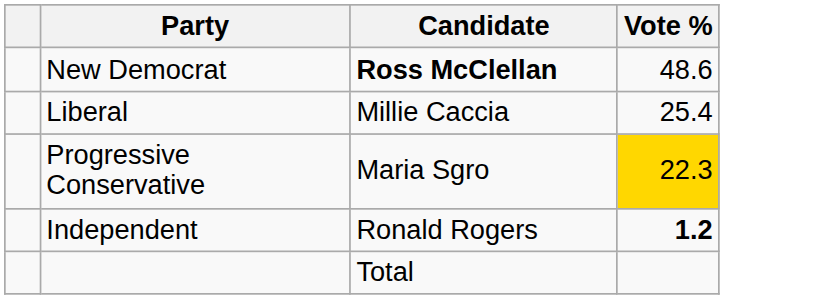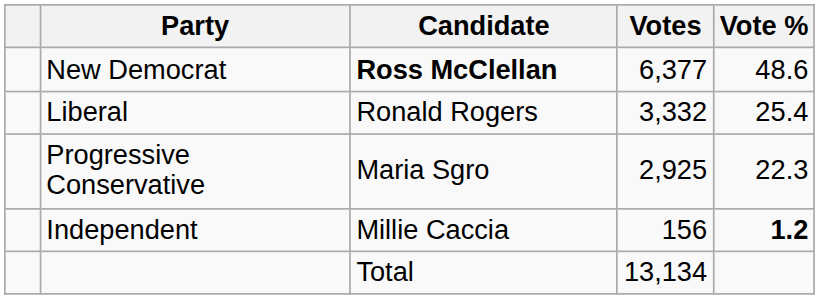+ column: Votes | 6,377 | 3,332 | 2,925 | 156 | 13,134
Liberal | Candidate: Millie Caccia -> Ronald Rogers
Progressive Conservative | Vote %: gold background -> no background
Independent | Candidate: Ronald Rogers -> Millie Caccia
